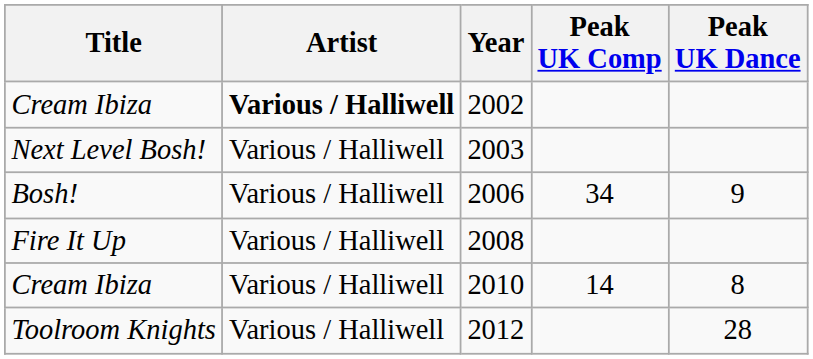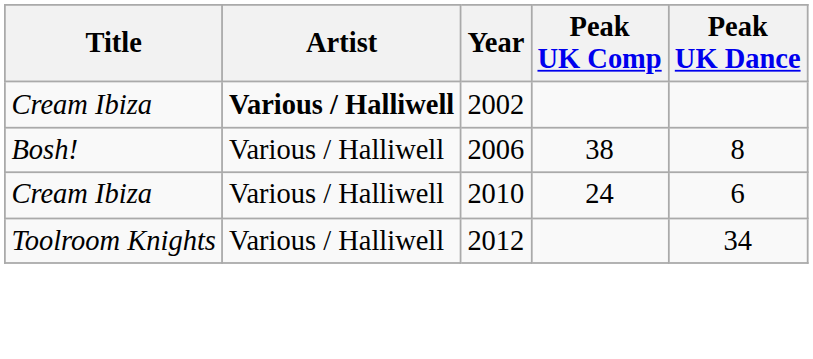- row: Next Level Bosh! | Various / Halliwell | 2003
2006 | Peak UK Comp: 34 -> 38
2006 | Peak UK Dance: 9 -> 8
- row: Fire It Up | Various / Halliwell | 2008
2010 | Peak UK Comp: 14 -> 24
2010 | Peak UK Dance: 8 -> 6
2012 | Peak UK Dance: 28 -> 34
